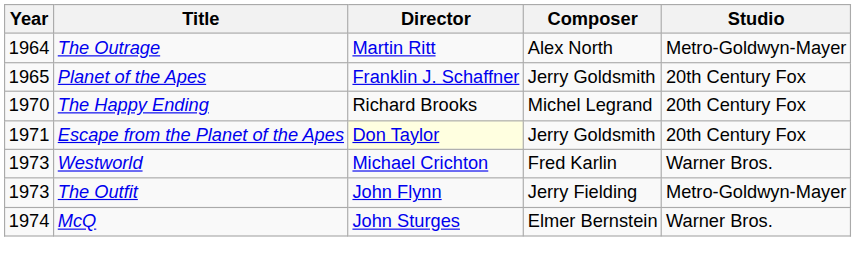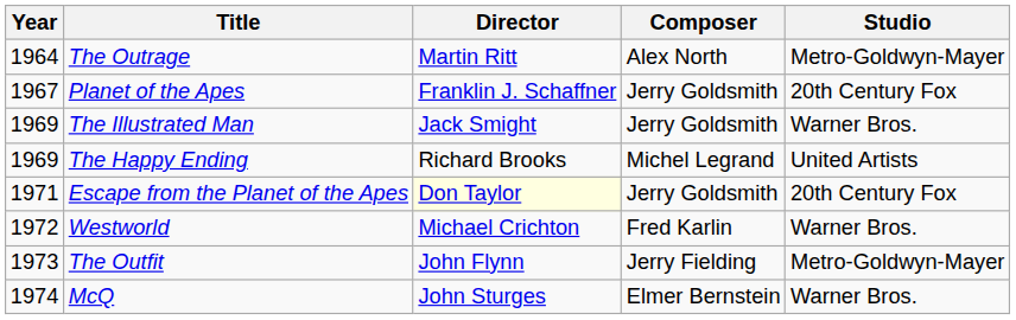Planet of the Apes | Year: 1965 -> 1967
+ row: 1969 | The Illustrated Man | Jack Smight | Jerry Goldsmith | Warner Bros.
The Happy Ending | Year: 1970 -> 1969
The Happy Ending | Studio: 20th Century Fox -> United Artists
Westworld | Year: 1973 -> 1972
